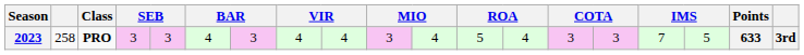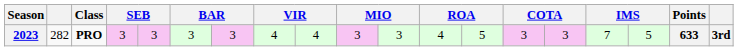2023 | column 2: 258 -> 282
2023 | column 6: 4 -> 3
2023 | column 11: 4 -> 3
2023 | column 12: 5 -> 4
2023 | column 13: 4 -> 5
